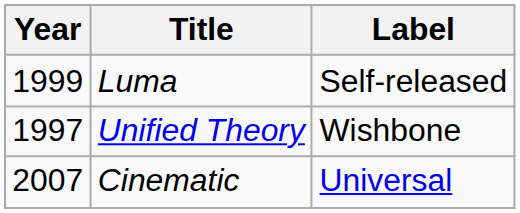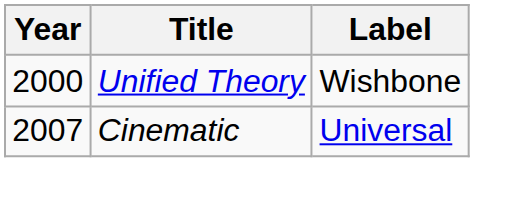- row: 1999 | Luma | Self-released
Unified Theory | Year: 1997 -> 2000
